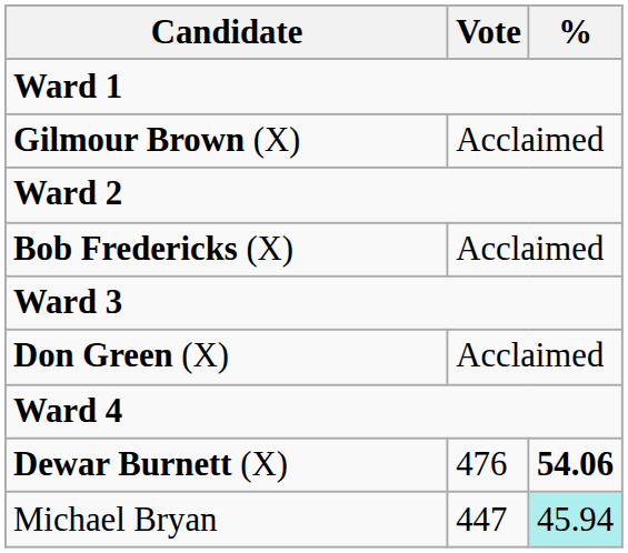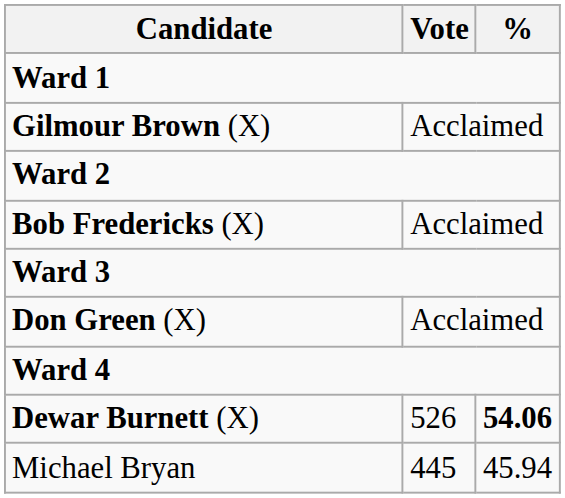Dewar Burnett (X) | Vote: 476 -> 526
Michael Bryan | Vote: 447 -> 445
Michael Bryan | %: paleturquoise background -> no background
